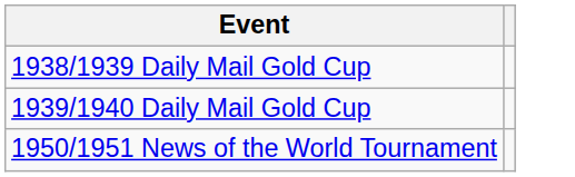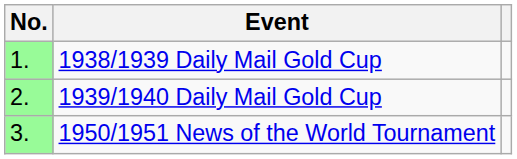+ column: No. | 1. | 2. | 3.
